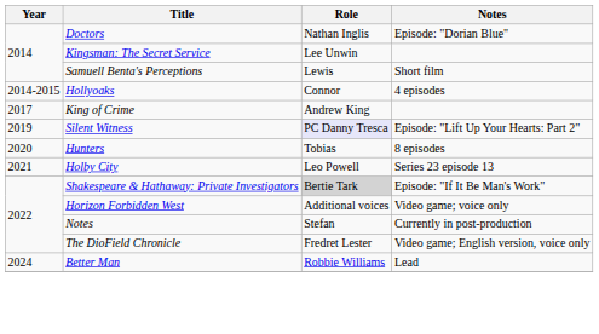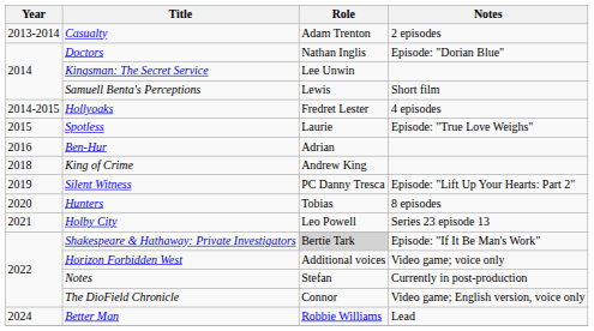+ row: 2013-2014 | Casualty | Adam Trenton | 2 episodes
Hollyoaks | Role: Connor -> Fredret Lester
+ row: 2015 | Spotless | Laurie | Episode: "True Love Weighs"
+ row: 2016 | Ben-Hur | Adrian
King of Crime | Year: 2017 -> 2018
Silent Witness | Role: lavender background -> no background
The DioField Chronicle | Role: Fredret Lester -> Connor
